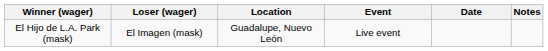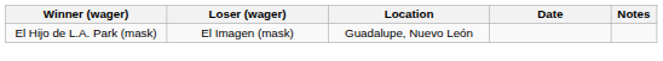- column: Event | Live event
